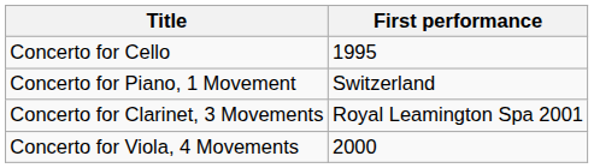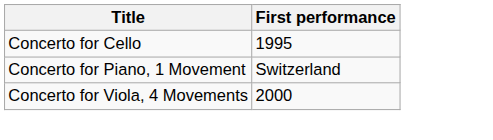- row: Concerto for Clarinet, 3 Movements | Royal Leamington Spa 2001
